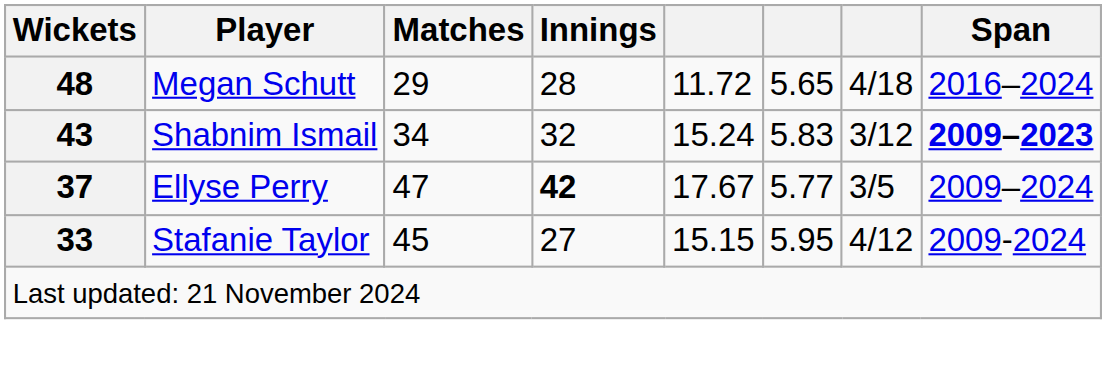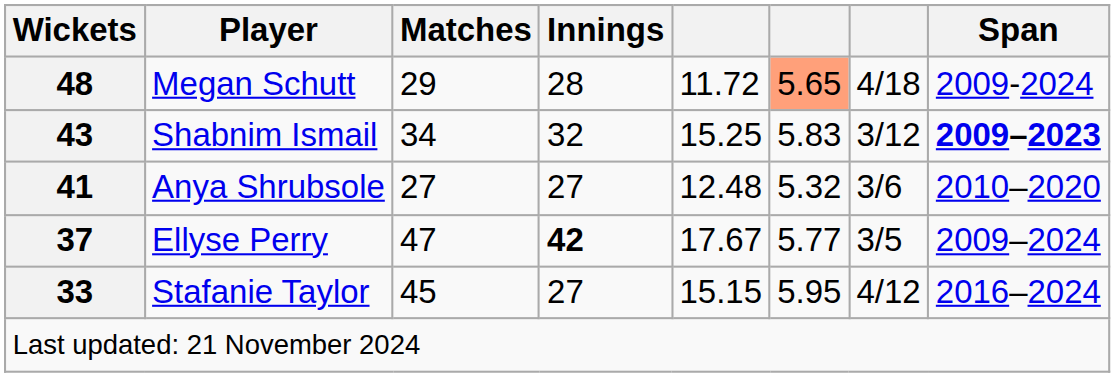Megan Schutt | column 6: no background -> lightsalmon background
Megan Schutt | Span: 2016–2024 -> 2009-2024
Shabnim Ismail | column 5: 15.24 -> 15.25
+ row: 41 | Anya Shrubsole | 27 | 27 | 12.48 | 5.32 | 3/6 | 2010–2020
Stafanie Taylor | Span: 2009-2024 -> 2016–2024
